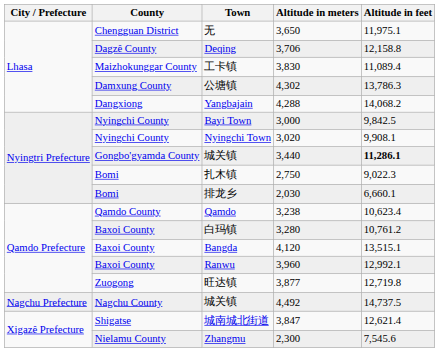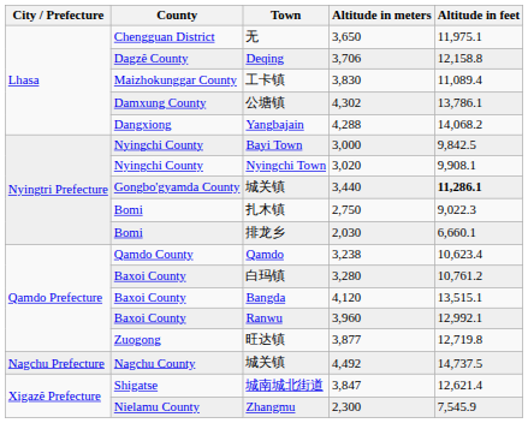公塘镇 | Altitude in feet: 13,786.3 -> 13,786.1
Zhangmu | Altitude in feet: 7,545.6 -> 7,545.9
